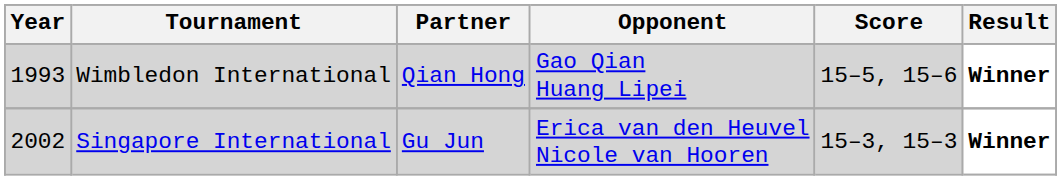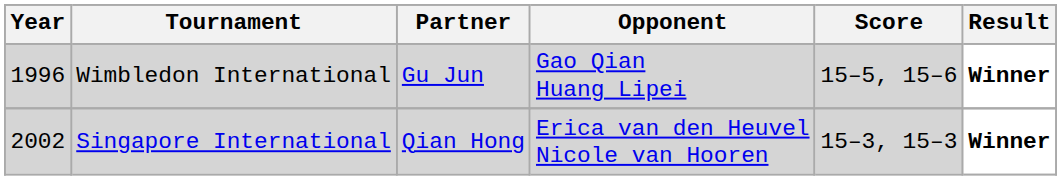Wimbledon International | Year: 1993 -> 1996
Wimbledon International | Partner: Qian Hong -> Gu Jun
Singapore International | Partner: Gu Jun -> Qian Hong
